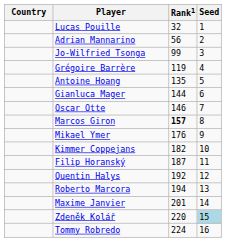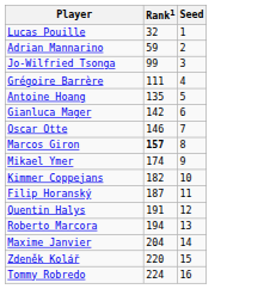- column: Country
Adrian Mannarino | Rank1: 56 -> 59
Grégoire Barrère | Rank1: 119 -> 111
Gianluca Mager | Rank1: 144 -> 142
Mikael Ymer | Rank1: 176 -> 174
Quentin Halys | Rank1: 192 -> 191
Maxime Janvier | Rank1: 201 -> 204
Zdeněk Kolář | Seed: lightblue background -> no background
